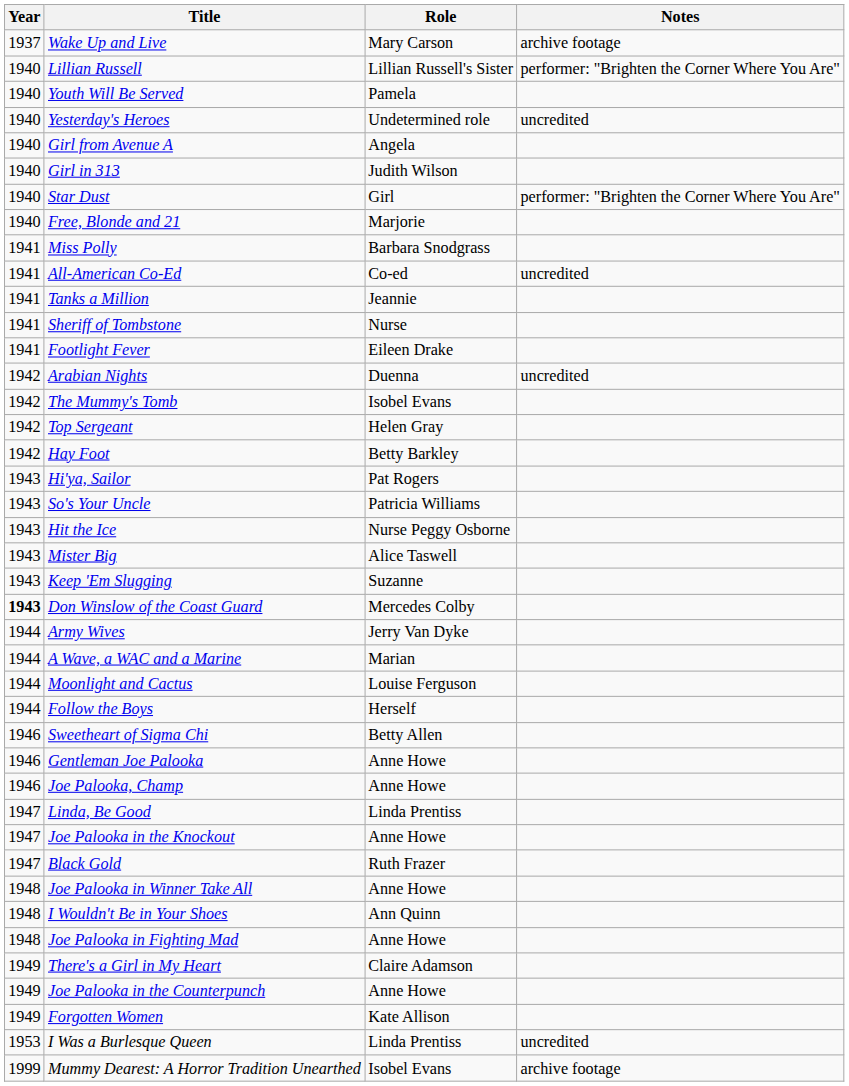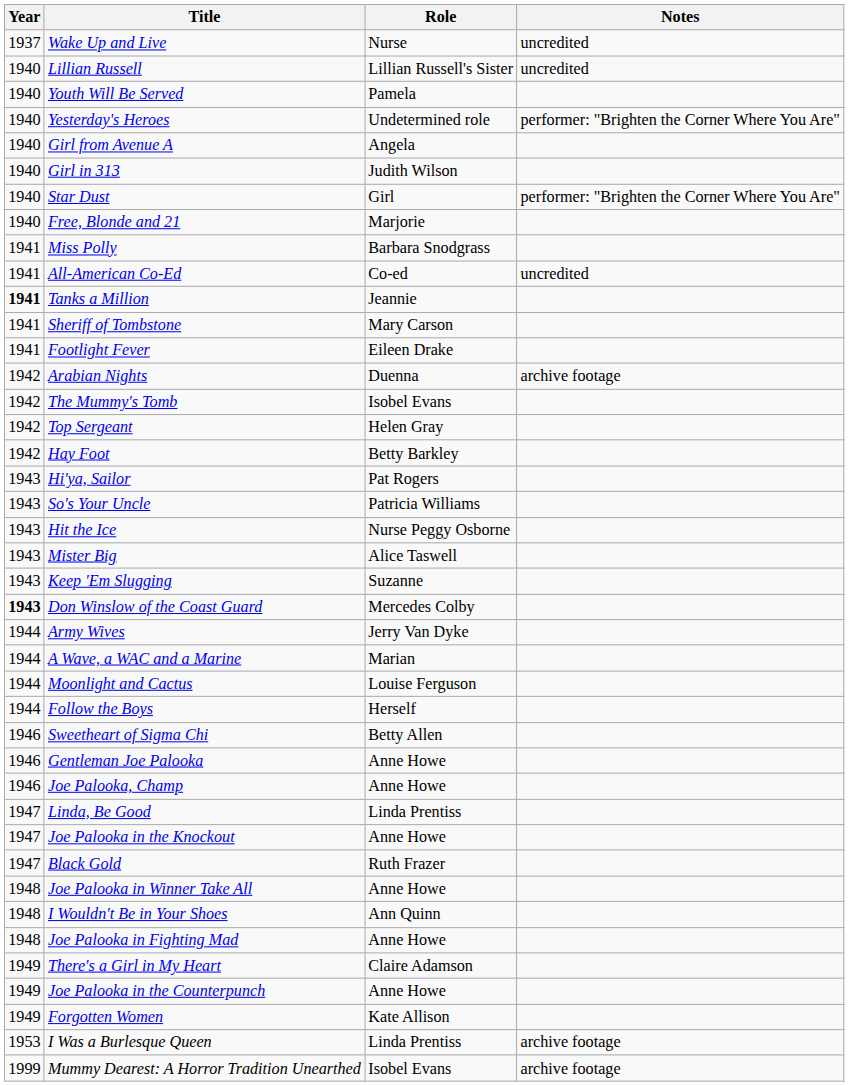Wake Up and Live | Role: Mary Carson -> Nurse
Wake Up and Live | Notes: archive footage -> uncredited
Lillian Russell | Notes: performer: "Brighten the Corner Where You Are" -> uncredited
Yesterday's Heroes | Notes: uncredited -> performer: "Brighten the Corner Where You Are"
Tanks a Million | Year: normal -> bold
Sheriff of Tombstone | Role: Nurse -> Mary Carson
Arabian Nights | Notes: uncredited -> archive footage
I Was a Burlesque Queen | Notes: uncredited -> archive footage
